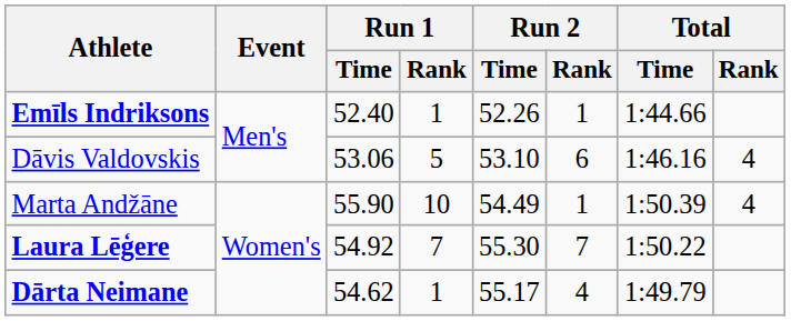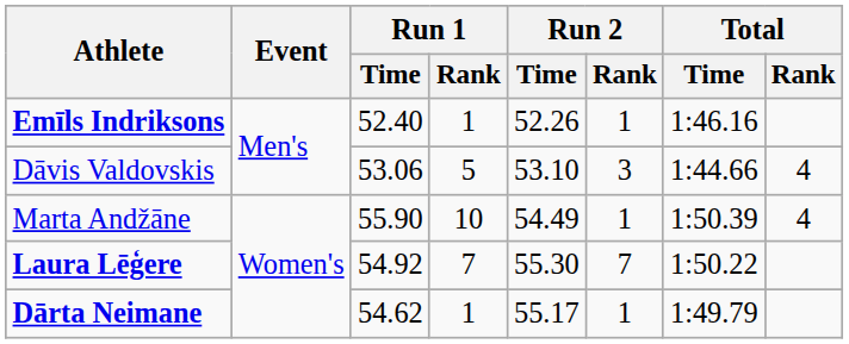Emīls Indriksons | Total / Time: 1:44.66 -> 1:46.16
Dāvis Valdovskis | Run 2 / Rank: 6 -> 3
Dāvis Valdovskis | Total / Time: 1:46.16 -> 1:44.66
Dārta Neimane | Run 2 / Rank: 4 -> 1
